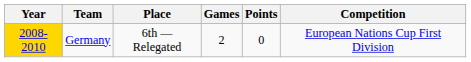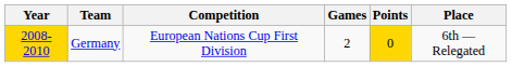columns swapped: Competition <-> Place
Germany | Points: no background -> gold background
